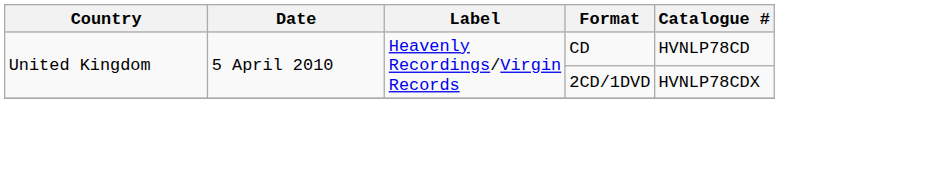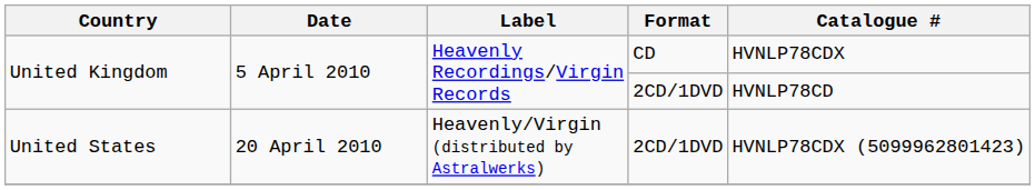United Kingdom / CD | Catalogue #: HVNLP78CD -> HVNLP78CDX
United Kingdom / 2CD/1DVD | Catalogue #: HVNLP78CDX -> HVNLP78CD
+ row: United States | 20 April 2010 | Heavenly/Virgin (distributed by Astralwerks) | 2CD/1DVD | HVNLP78CDX (5099962801423)
